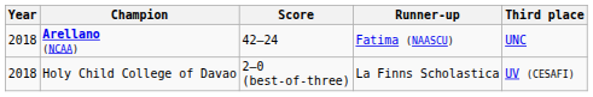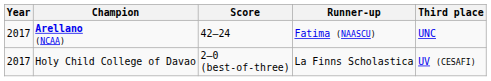Arellano (NCAA) | Year: 2018 -> 2017
Holy Child College of Davao | Year: 2018 -> 2017
